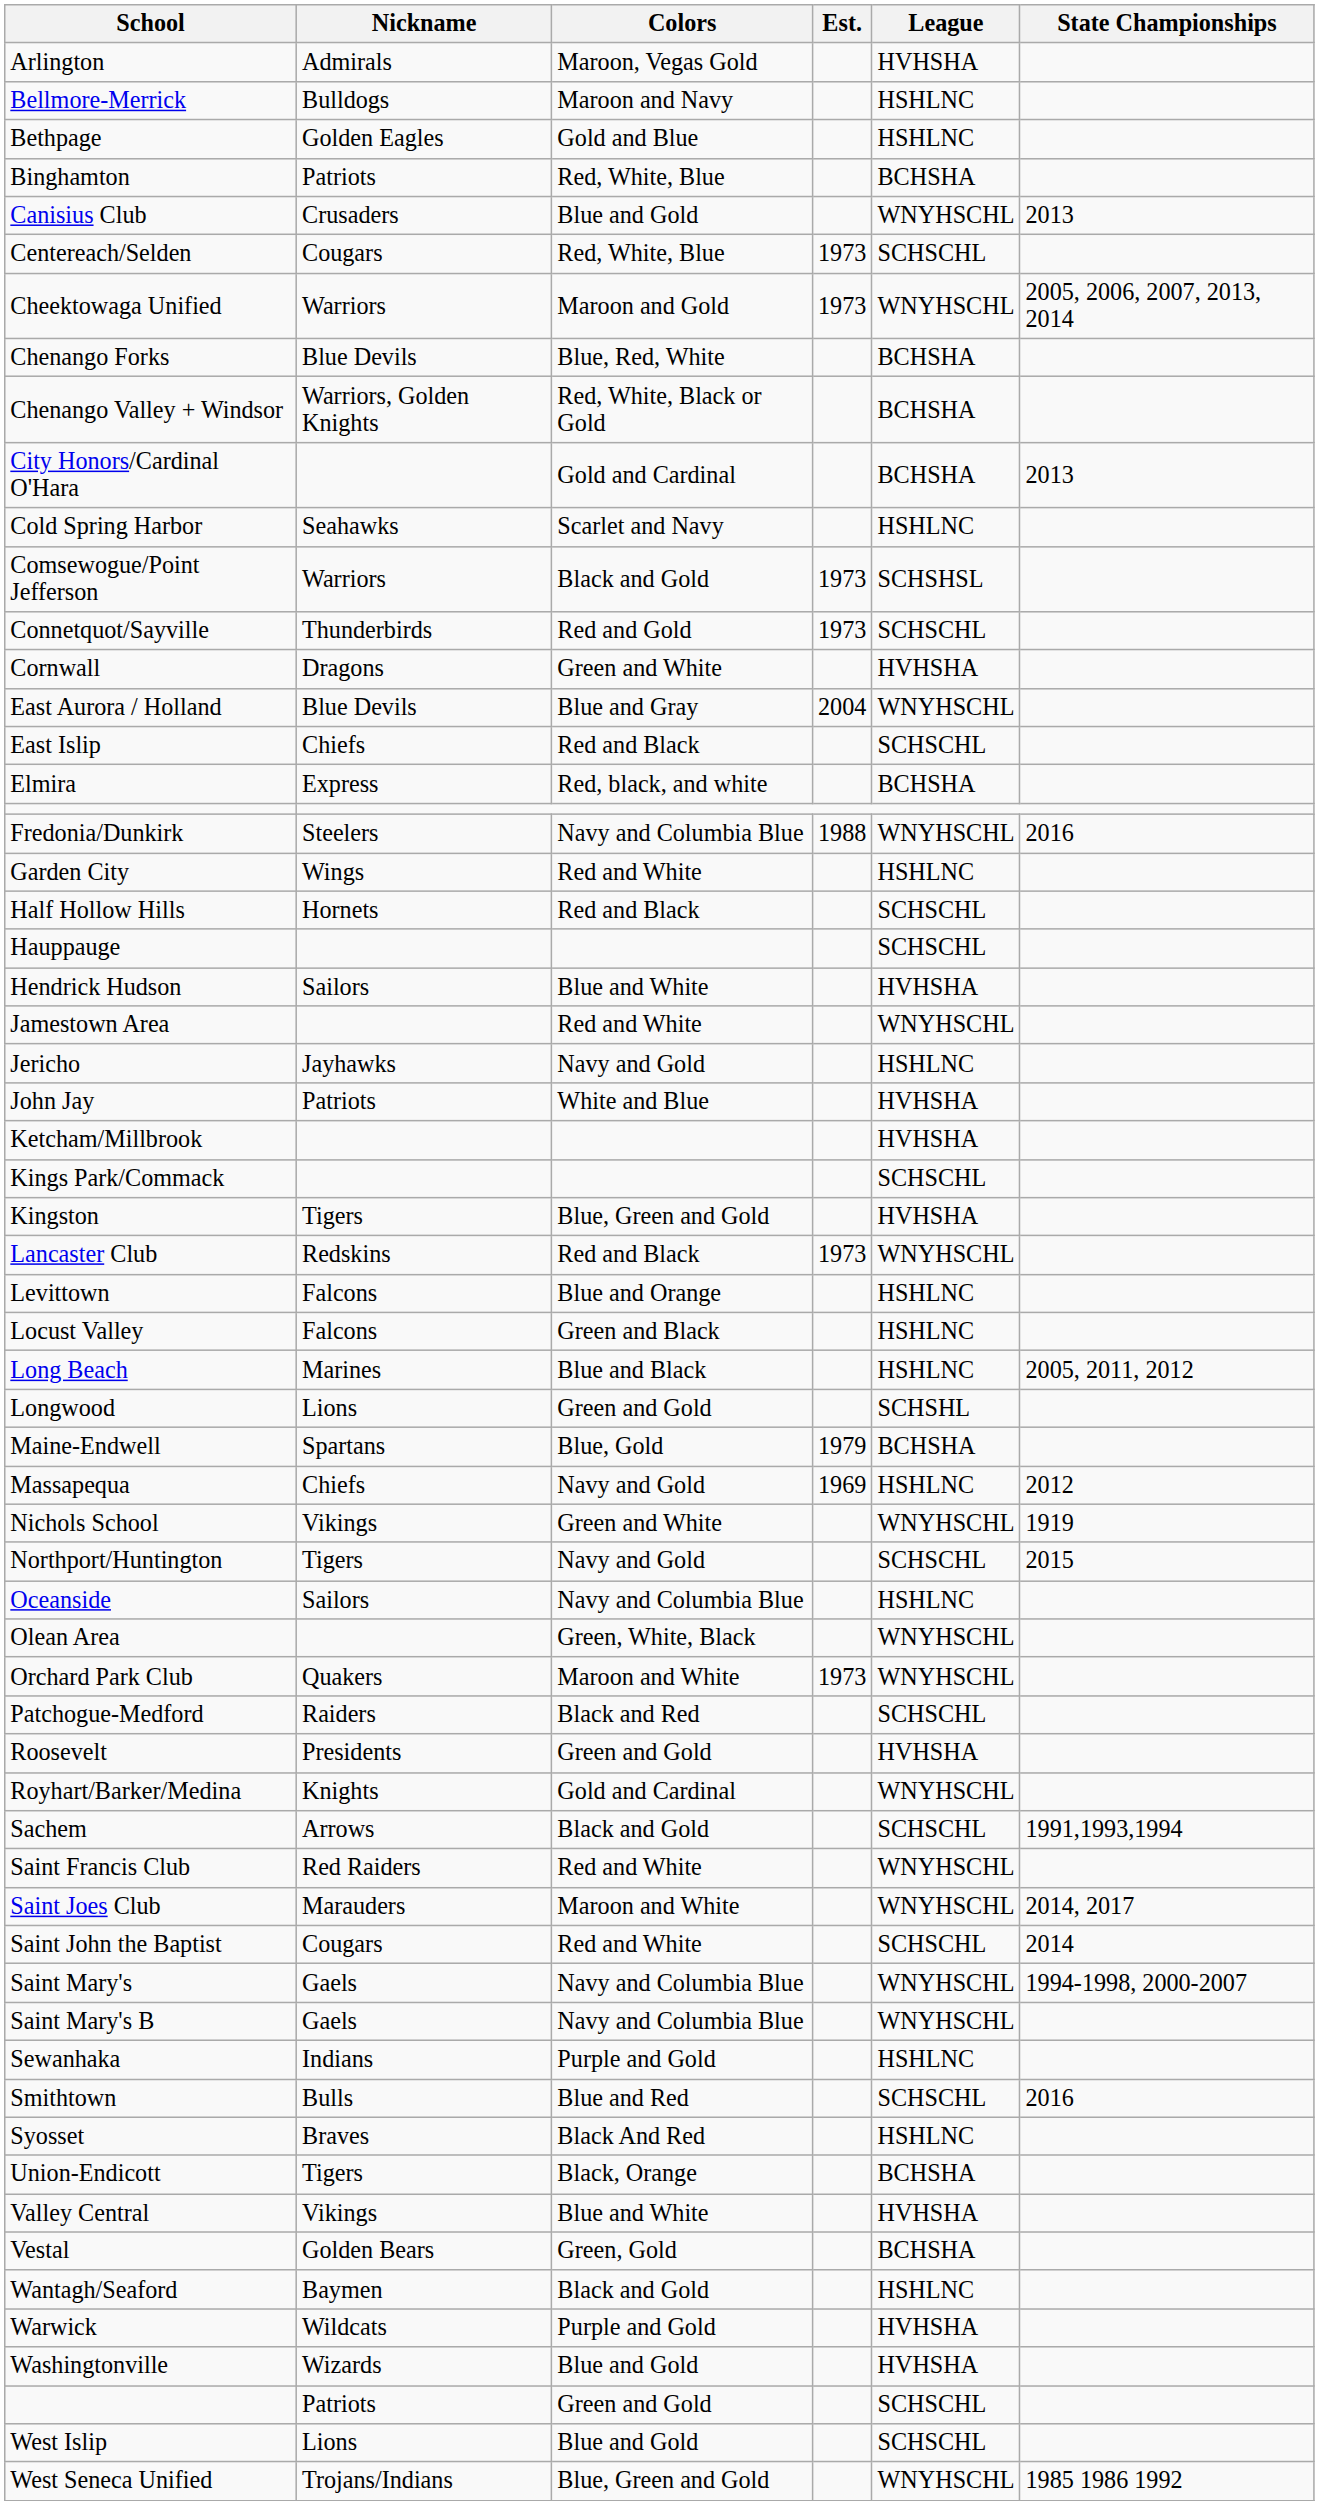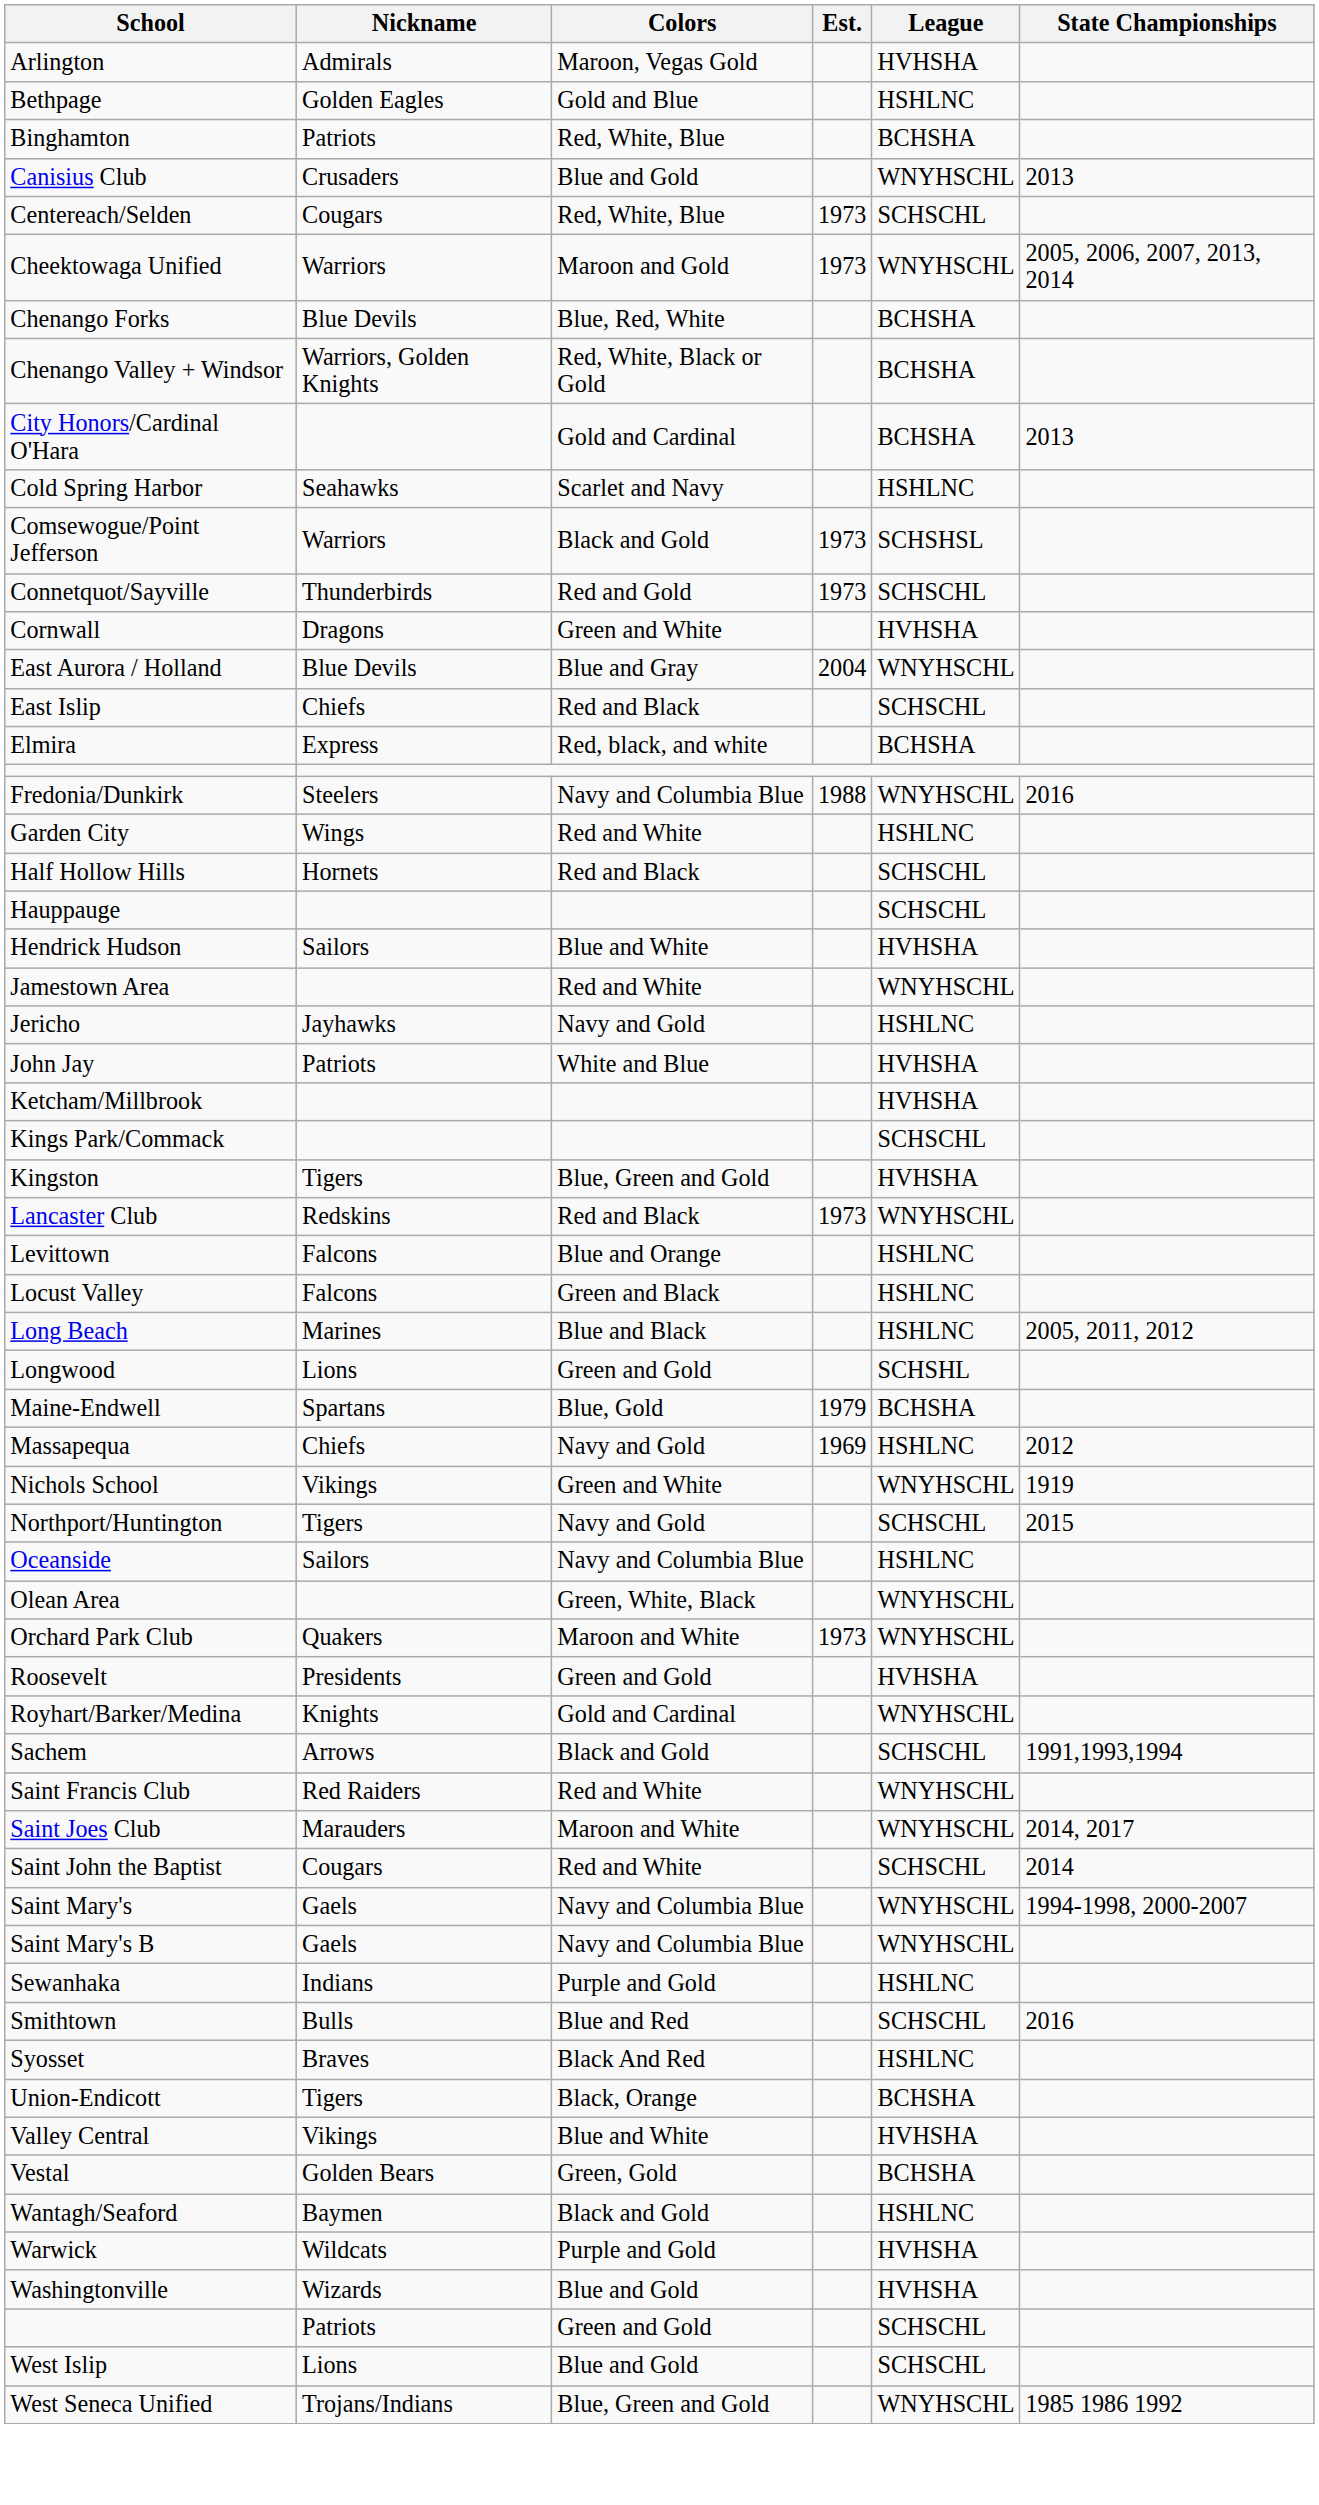- row: Bellmore-Merrick | Bulldogs | Maroon and Navy | HSHLNC
- row: Patchogue-Medford | Raiders | Black and Red | SCHSCHL
